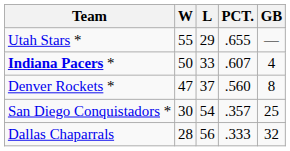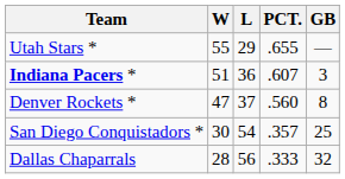Indiana Pacers * | W: 50 -> 51
Indiana Pacers * | L: 33 -> 36
Indiana Pacers * | GB: 4 -> 3
